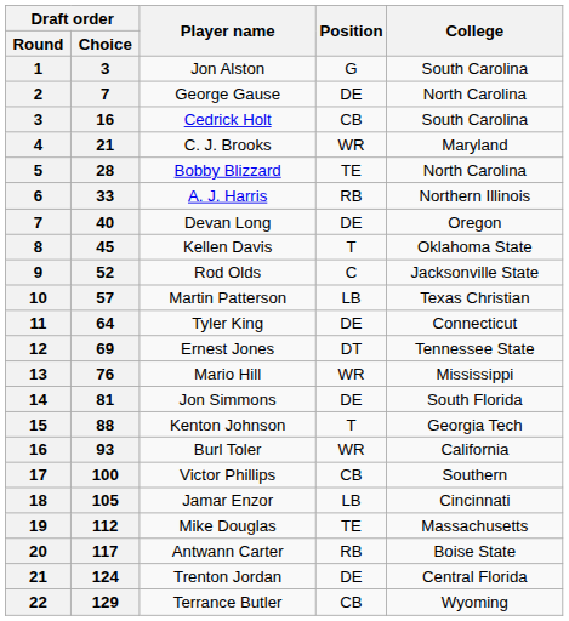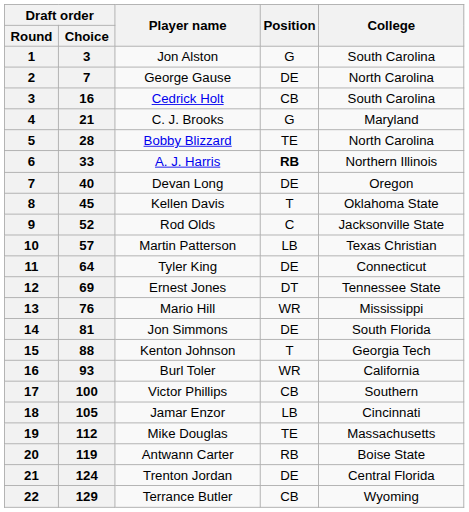C. J. Brooks | Position: WR -> G
A. J. Harris | Position: normal -> bold
Antwann Carter | Draft order / Choice: 117 -> 119
